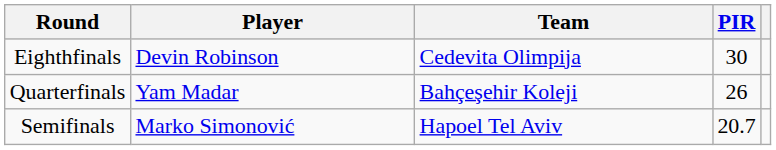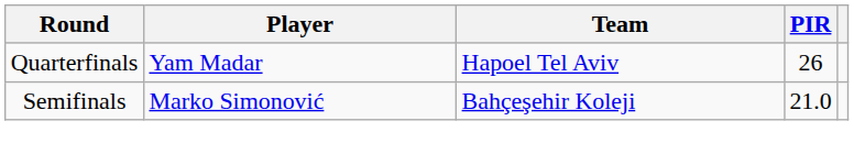- row: Eighthfinals | Devin Robinson | Cedevita Olimpija | 30
Quarterfinals | Team: Bahçeşehir Koleji -> Hapoel Tel Aviv
Semifinals | Team: Hapoel Tel Aviv -> Bahçeşehir Koleji
Semifinals | PIR: 20.7 -> 21.0
